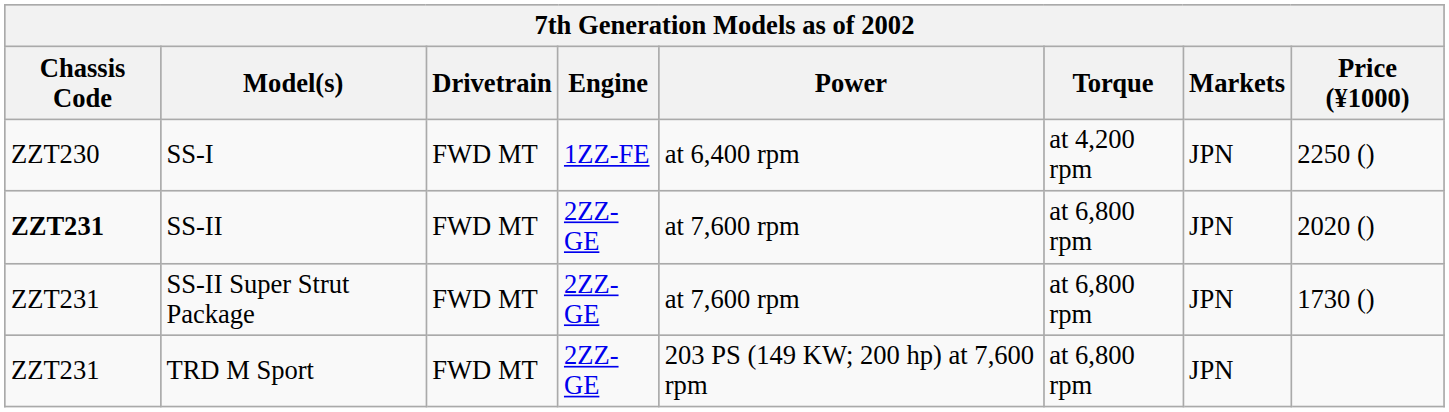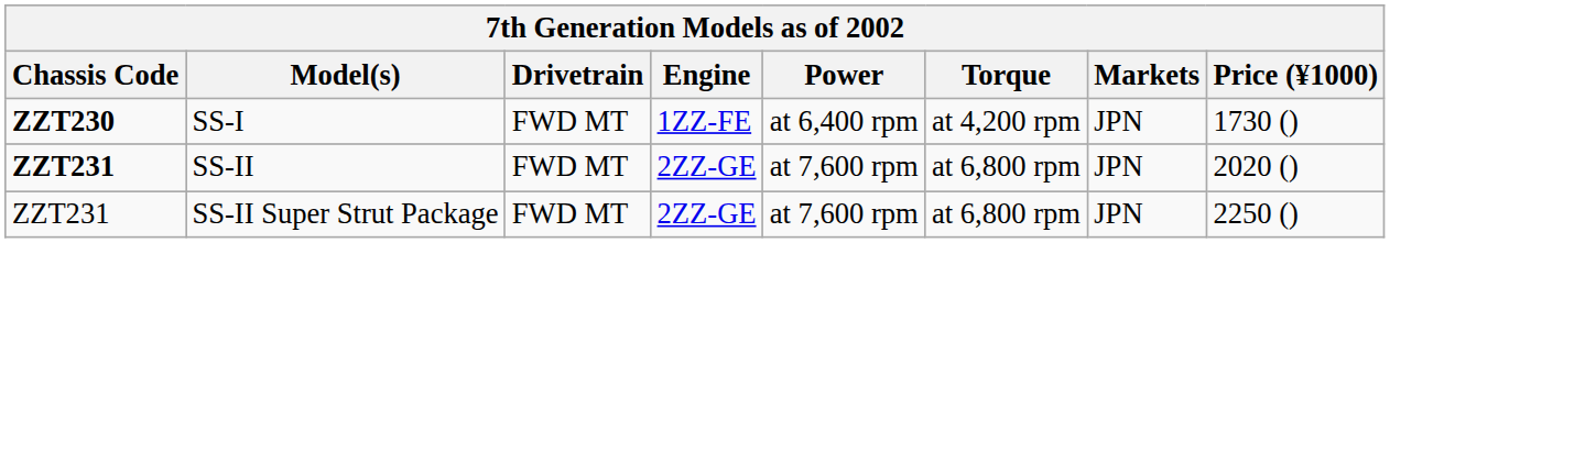SS-I | Chassis Code: normal -> bold
SS-I | Price (¥1000): 2250 () -> 1730 ()
SS-II Super Strut Package | Price (¥1000): 1730 () -> 2250 ()
- row: ZZT231 | TRD M Sport | FWD MT | 2ZZ-GE | 203 PS (149 KW; 200 hp) at 7,600 rpm | at 6,800 rpm | JPN
